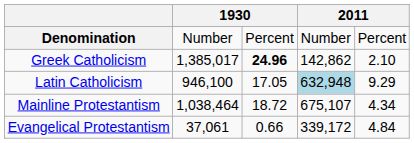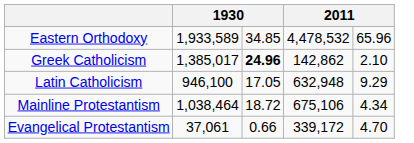- row: Denomination | Number | Percent | Number | Percent
+ row: Eastern Orthodoxy | 1,933,589 | 34.85 | 4,478,532 | 65.96
Latin Catholicism | column 4: lightblue background -> no background
Mainline Protestantism | column 4: 675,107 -> 675,106
Evangelical Protestantism | column 5: 4.84 -> 4.70
